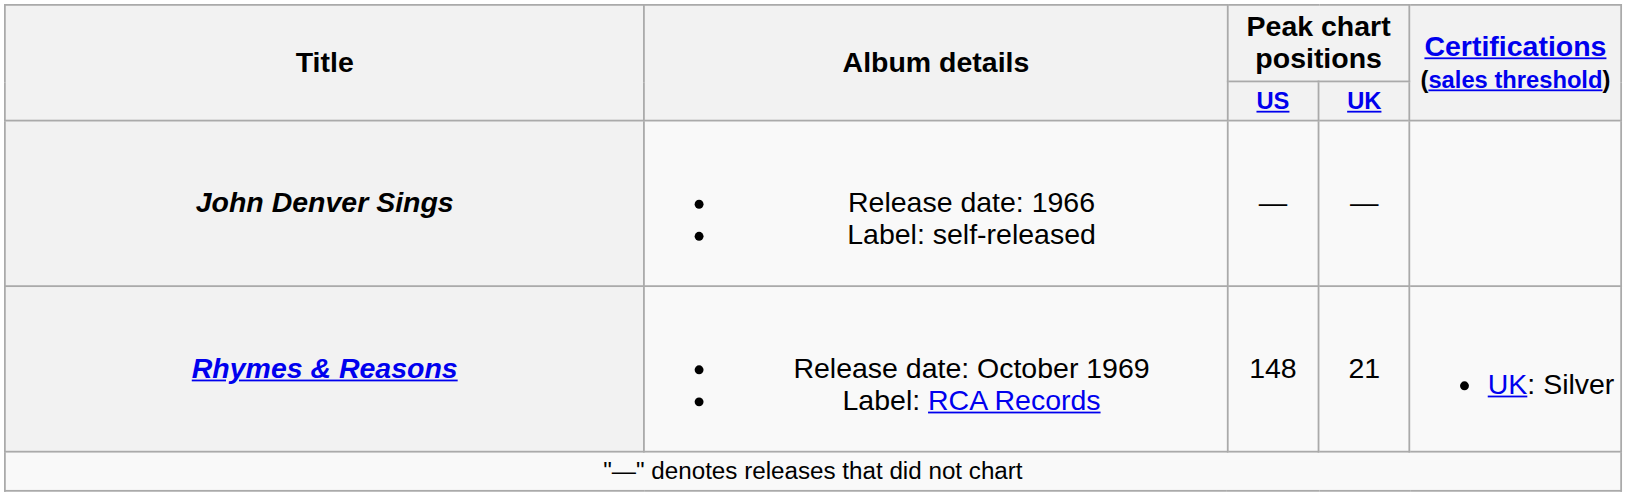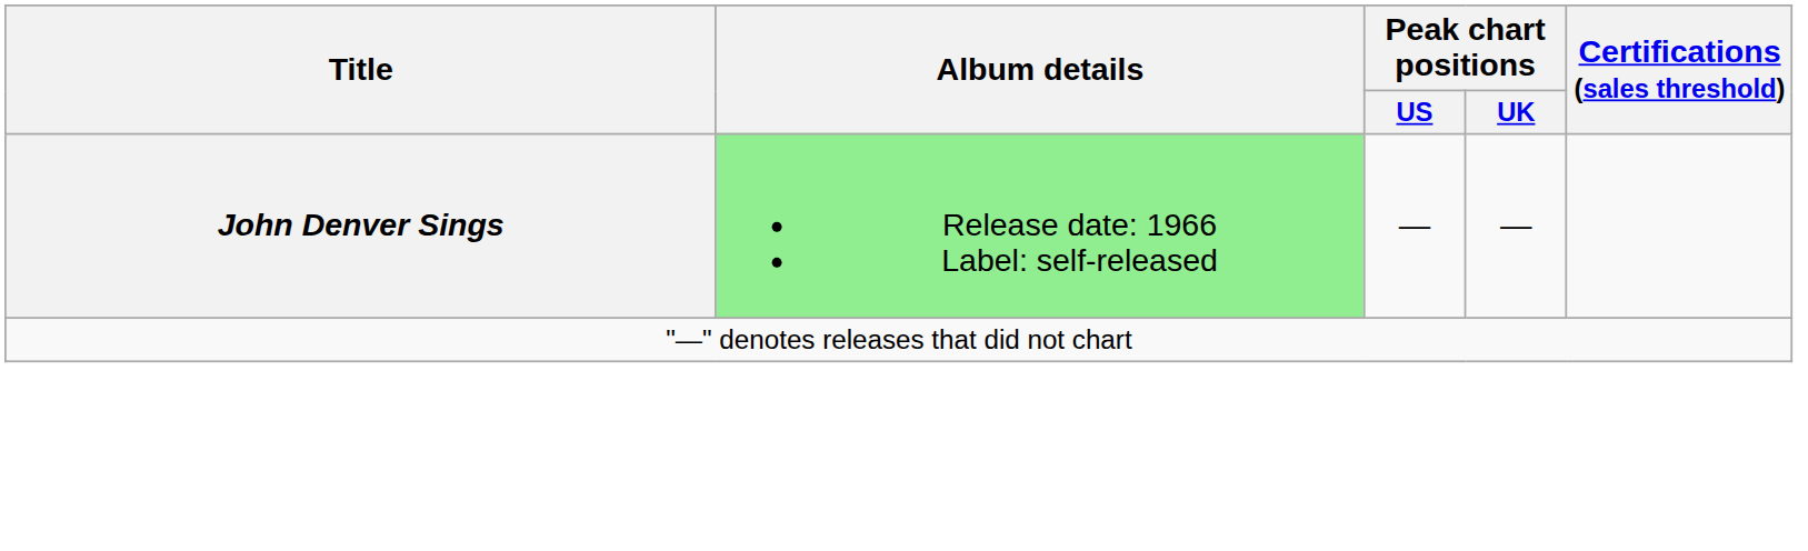John Denver Sings | Album details: no background -> lightgreen background
- row: Rhymes & Reasons | Release date: October 1969 Label: RCA Records | 148 | 21 | UK: Silver
